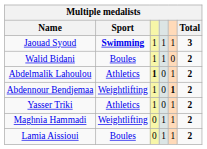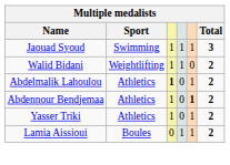Jaouad Syoud | Sport: bold -> normal
Walid Bidani | Sport: Boules -> Weightlifting
Abdennour Bendjemaa | Sport: Weightlifting -> Athletics
- row: Maghnia Hammadi | Weightlifting | 0 | 1 | 1 | 2
